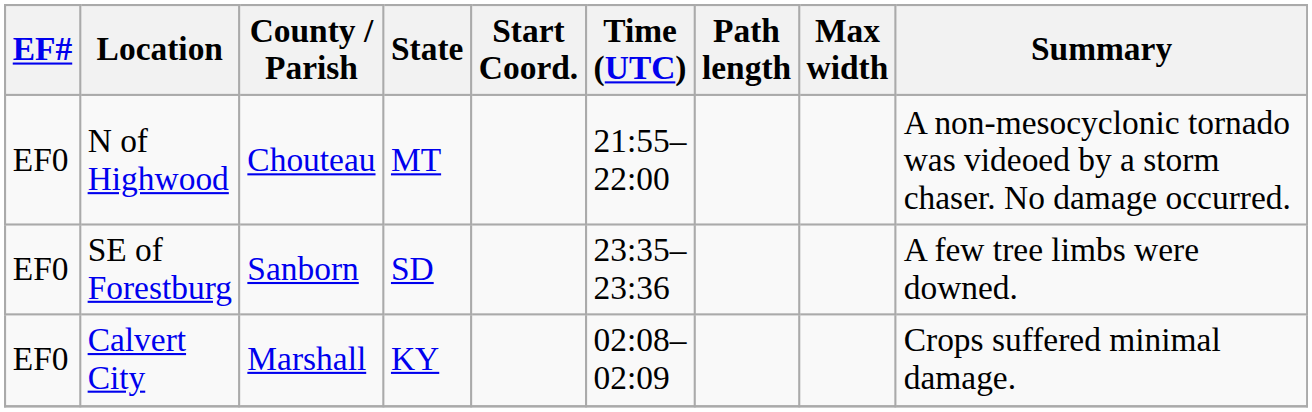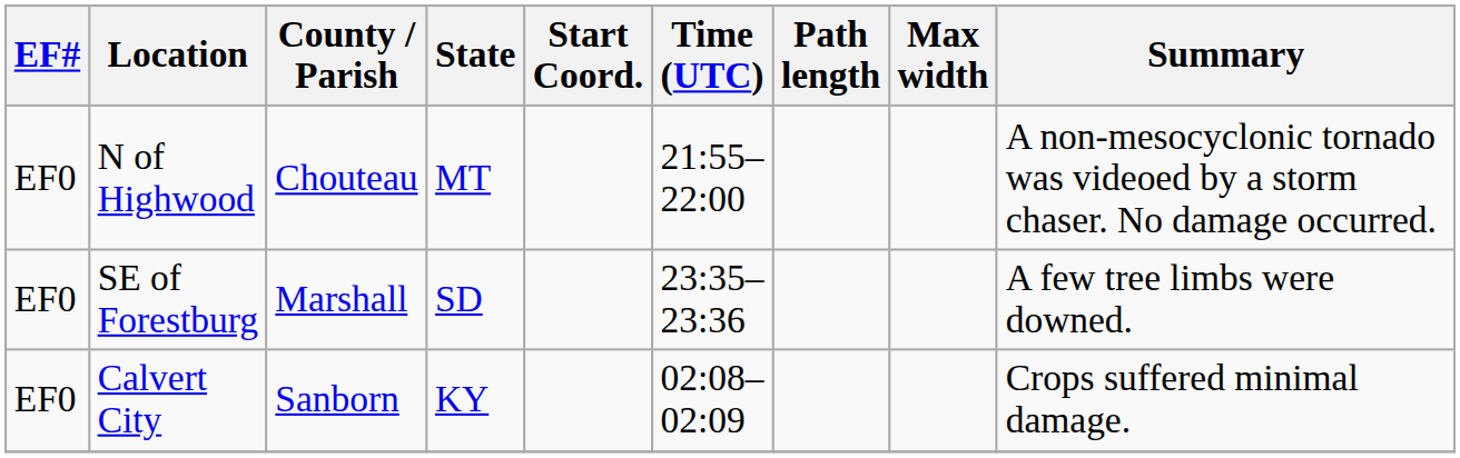SE of Forestburg | County / Parish: Sanborn -> Marshall
Calvert City | County / Parish: Marshall -> Sanborn
